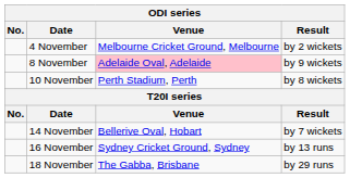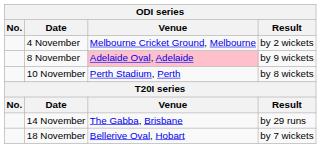14 November | Venue: Bellerive Oval, Hobart -> The Gabba, Brisbane
14 November | Result: by 7 wickets -> by 29 runs
- row: 16 November | Sydney Cricket Ground, Sydney | by 13 runs
18 November | Venue: The Gabba, Brisbane -> Bellerive Oval, Hobart
18 November | Result: by 29 runs -> by 7 wickets
